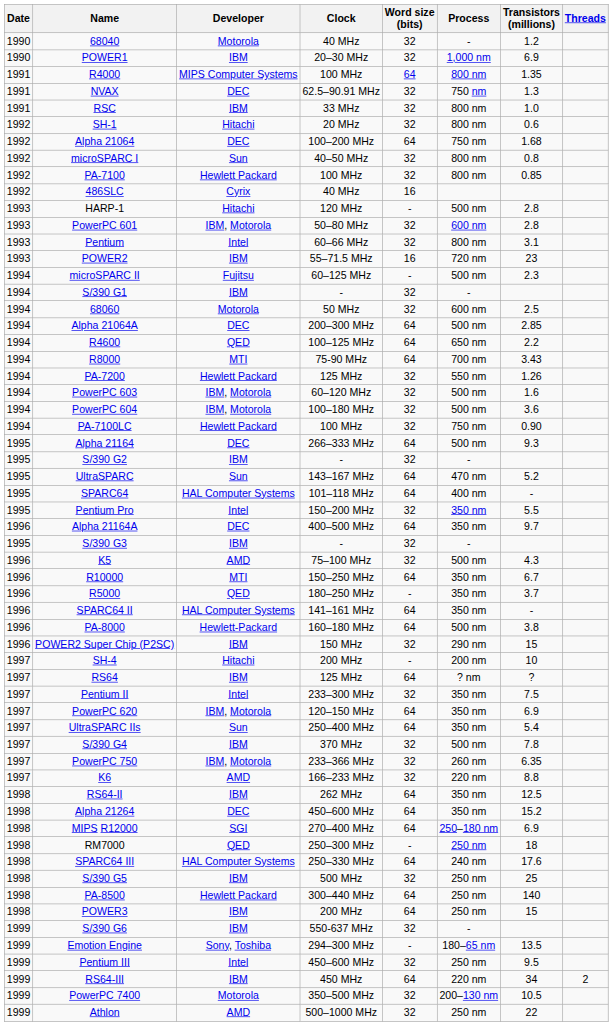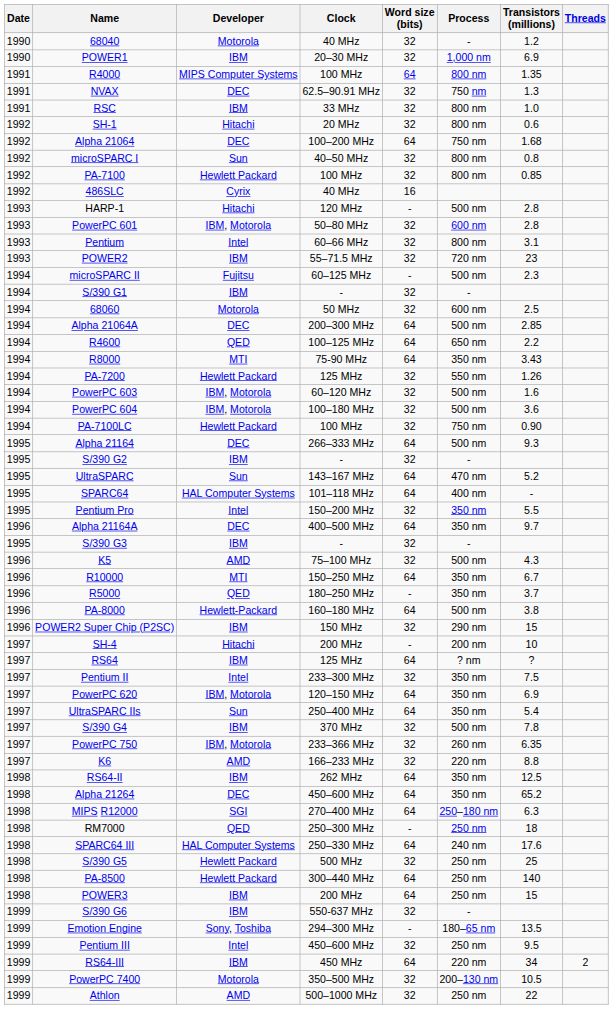POWER2 | Word size (bits): 16 -> 32
R8000 | Process: 700 nm -> 350 nm
- row: 1996 | SPARC64 II | HAL Computer Systems | 141–161 MHz | 64 | 350 nm | -
Alpha 21264 | Transistors (millions): 15.2 -> 65.2
MIPS R12000 | Transistors (millions): 6.9 -> 6.3
S/390 G5 | Developer: IBM -> Hewlett Packard
